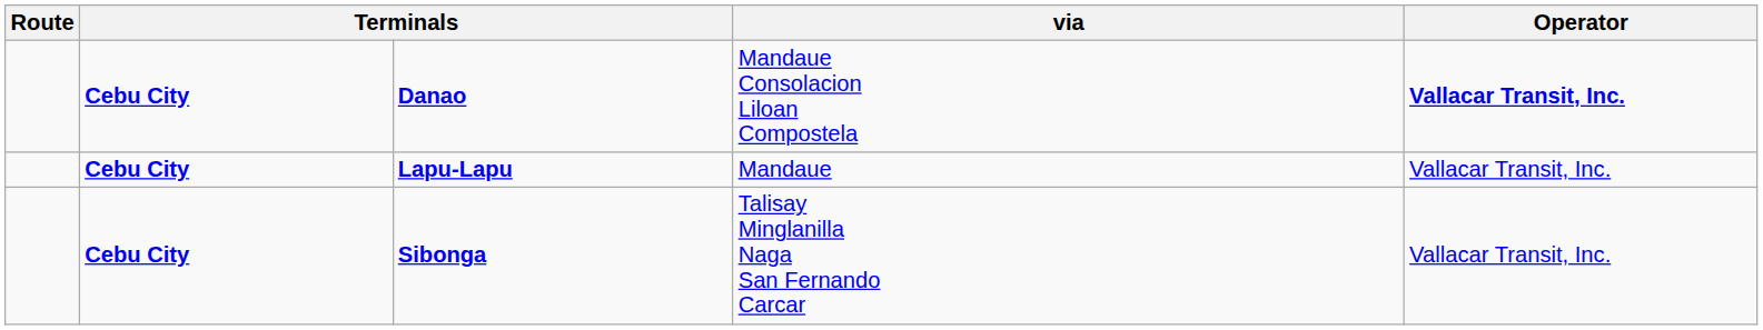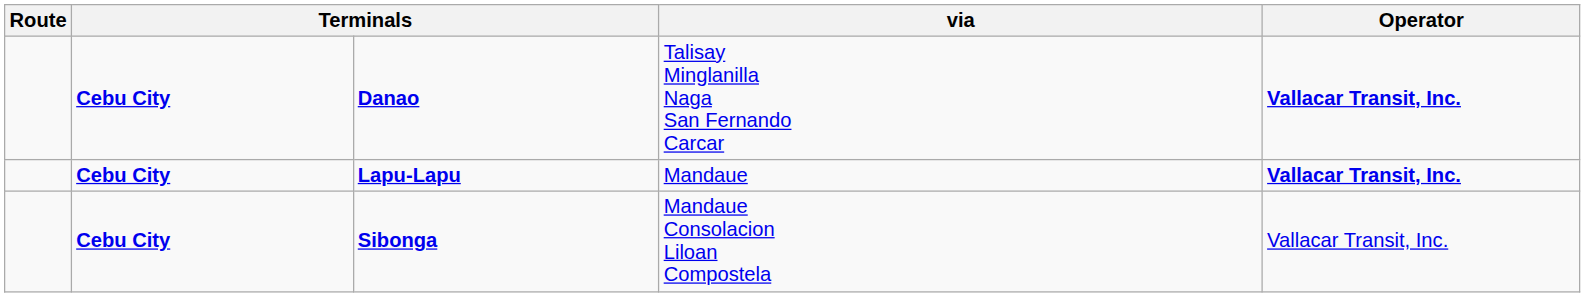Danao | via: Mandaue Consolacion Liloan Compostela -> Talisay Minglanilla Naga San Fernando Carcar
Lapu-Lapu | Operator: normal -> bold
Sibonga | via: Talisay Minglanilla Naga San Fernando Carcar -> Mandaue Consolacion Liloan Compostela
